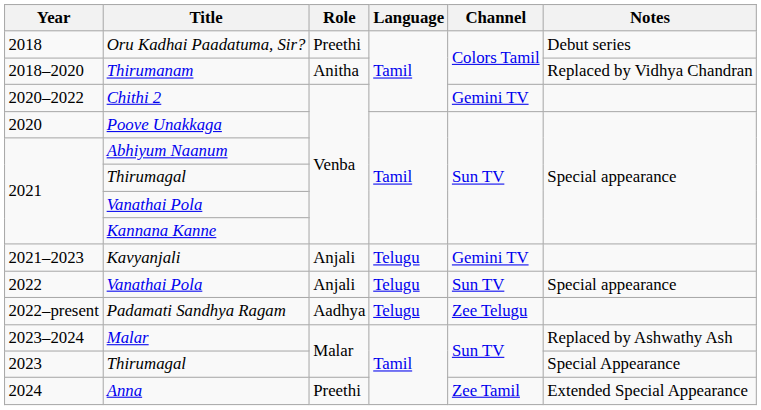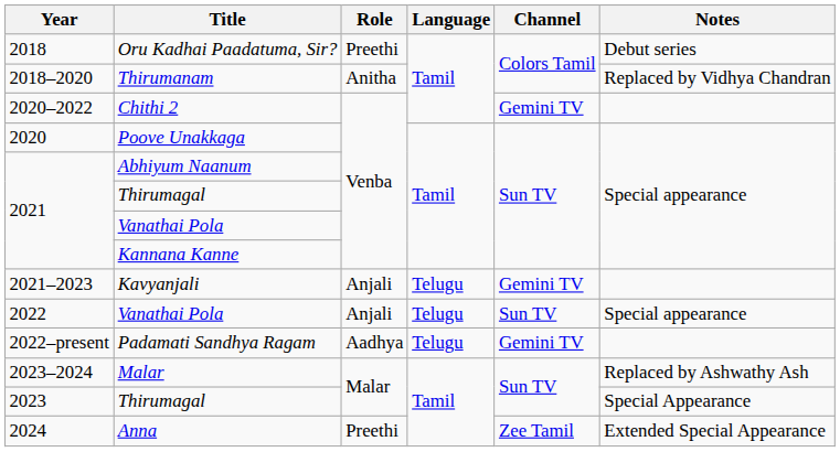Padamati Sandhya Ragam | Channel: Zee Telugu -> Gemini TV
